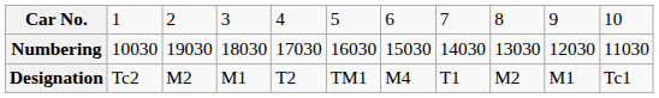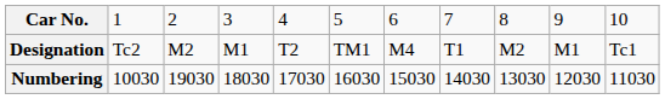rows swapped: Designation <-> Numbering
